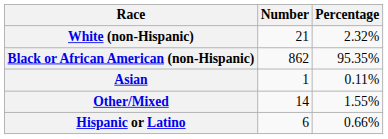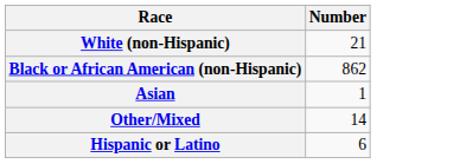- column: Percentage | 2.32% | 95.35% | 0.11% | 1.55% | 0.66%
